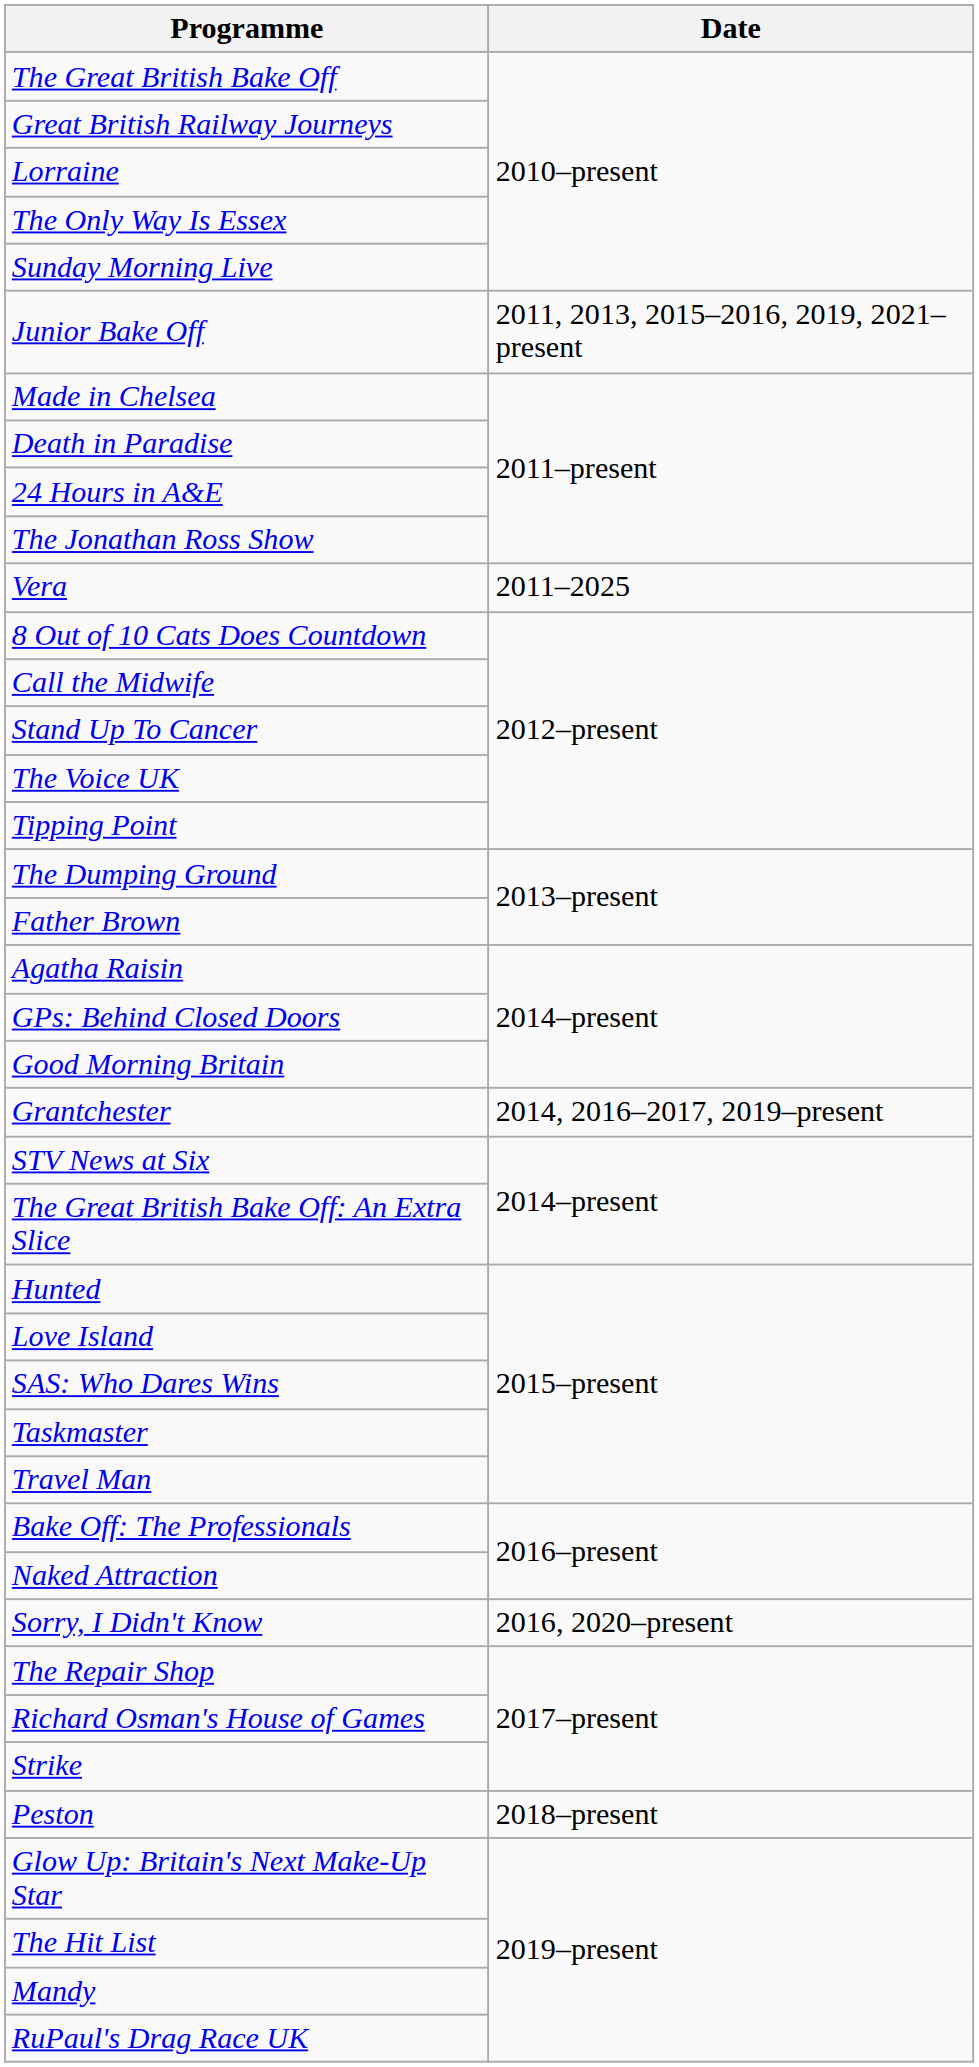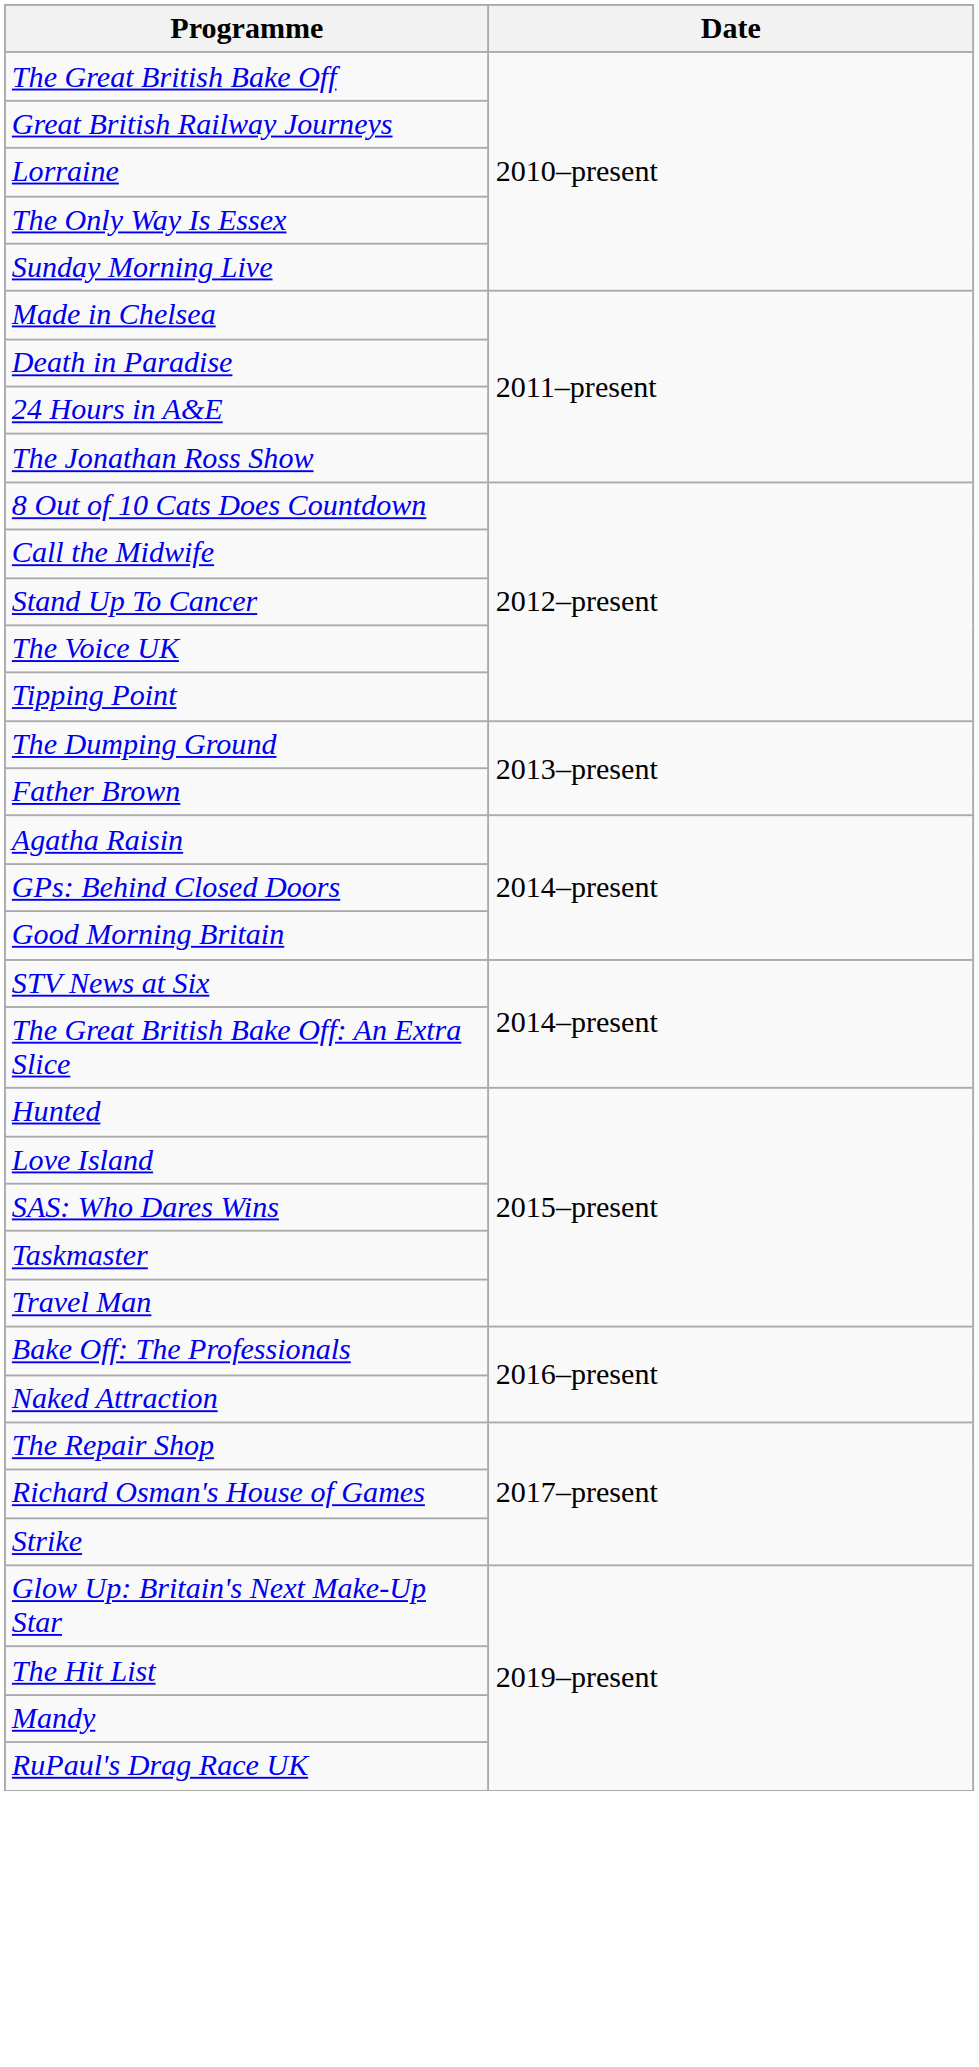- row: Junior Bake Off | 2011, 2013, 2015–2016, 2019, 2021–present
- row: Vera | 2011–2025
- row: Grantchester | 2014, 2016–2017, 2019–present
- row: Sorry, I Didn't Know | 2016, 2020–present
- row: Peston | 2018–present
